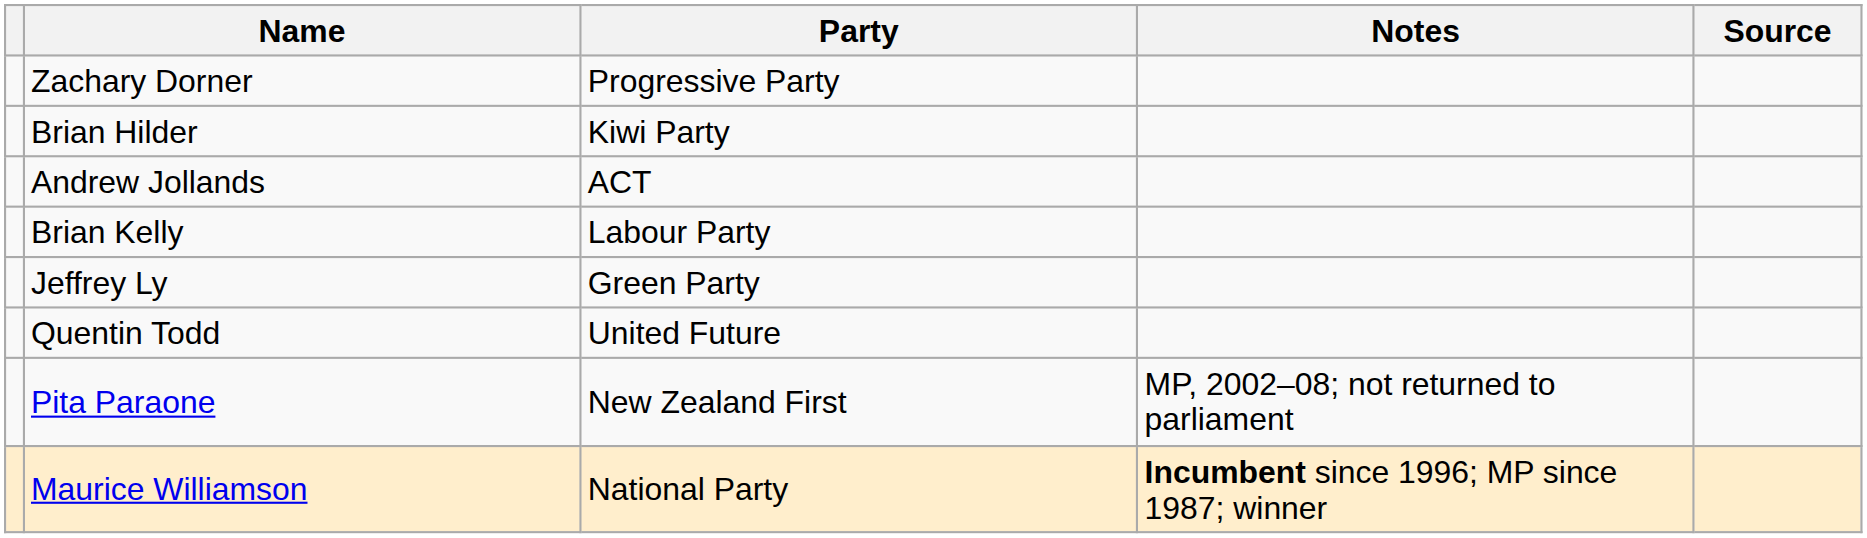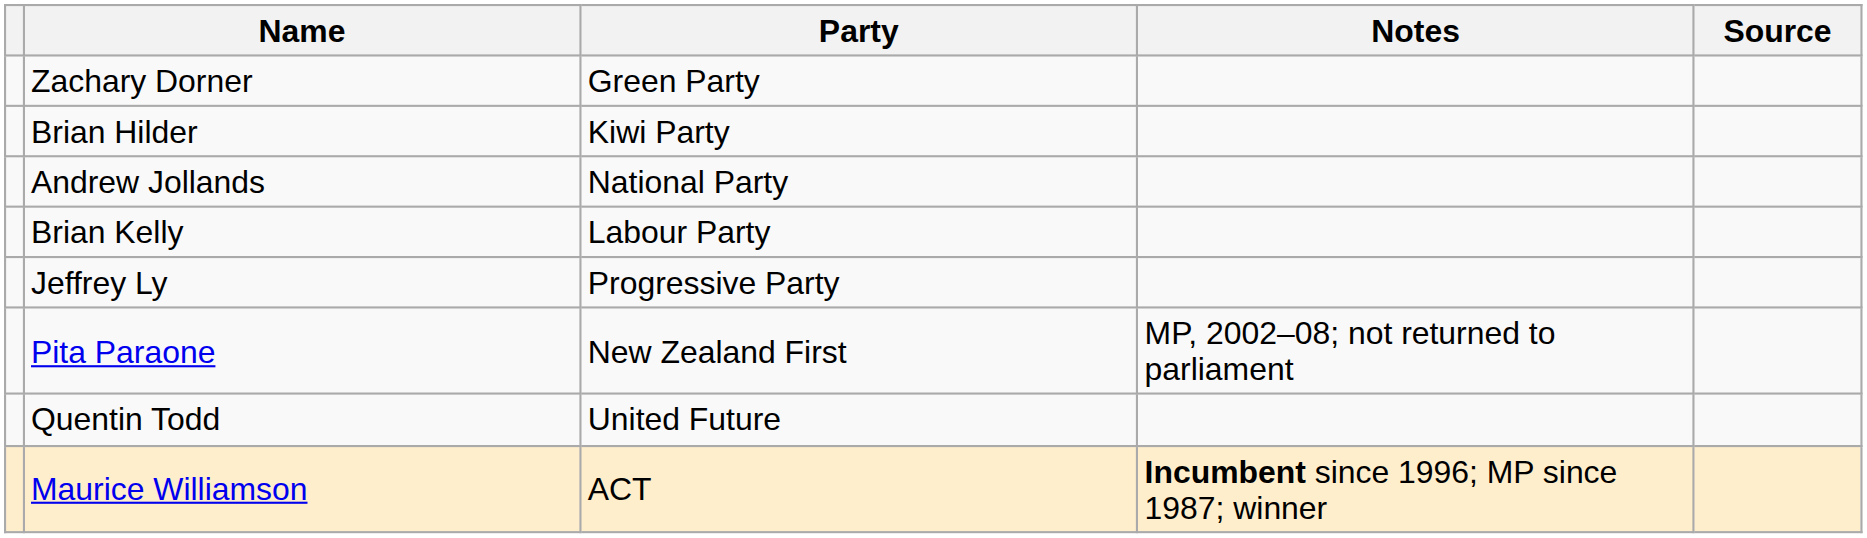Zachary Dorner | Party: Progressive Party -> Green Party
Andrew Jollands | Party: ACT -> National Party
Jeffrey Ly | Party: Green Party -> Progressive Party
rows swapped: Pita Paraone <-> Quentin Todd
Maurice Williamson | Party: National Party -> ACT
